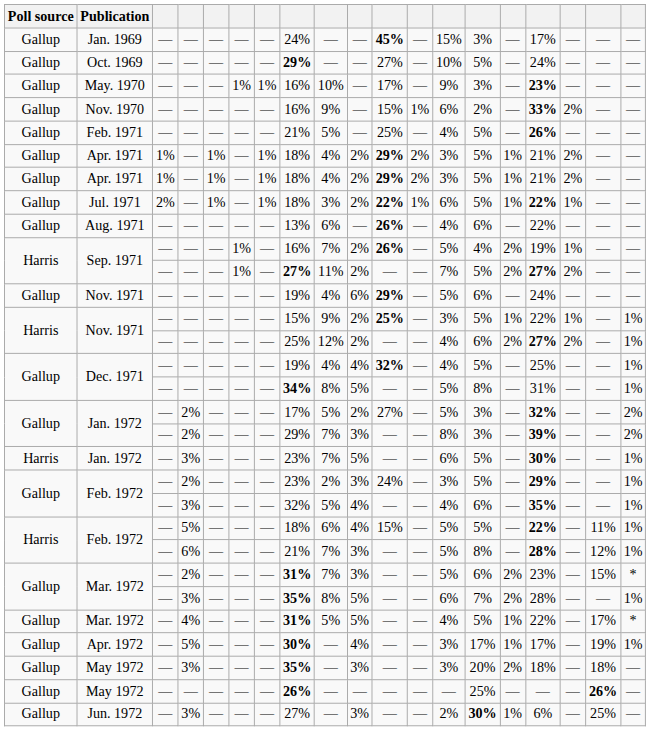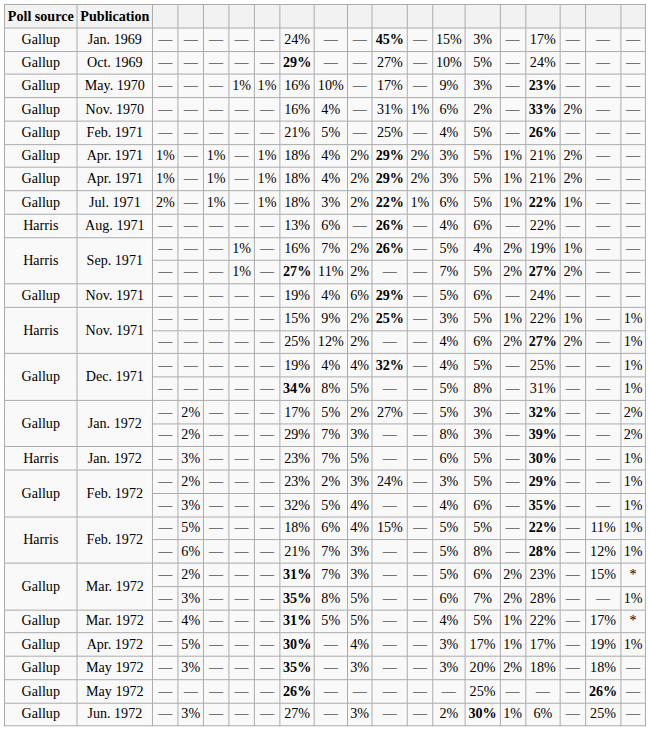Nov. 1970 | column 9: 9% -> 4%
Nov. 1970 | column 11: 15% -> 31%
Aug. 1971 | Poll source: Gallup -> Harris
